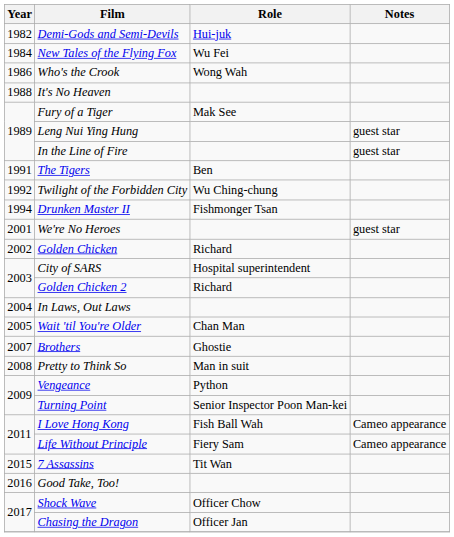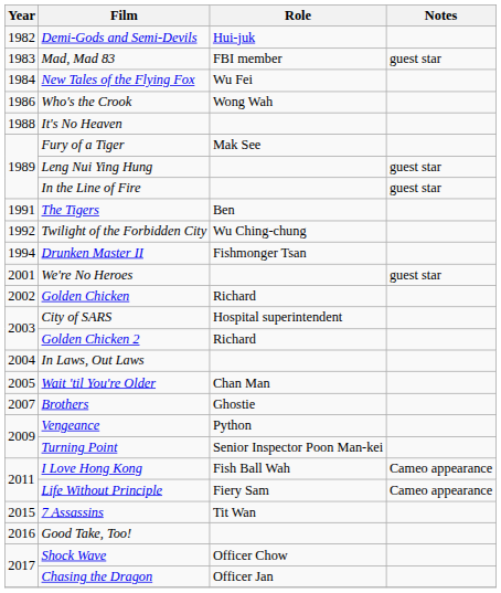+ row: 1983 | Mad, Mad 83 | FBI member | guest star
- row: 2008 | Pretty to Think So | Man in suit
